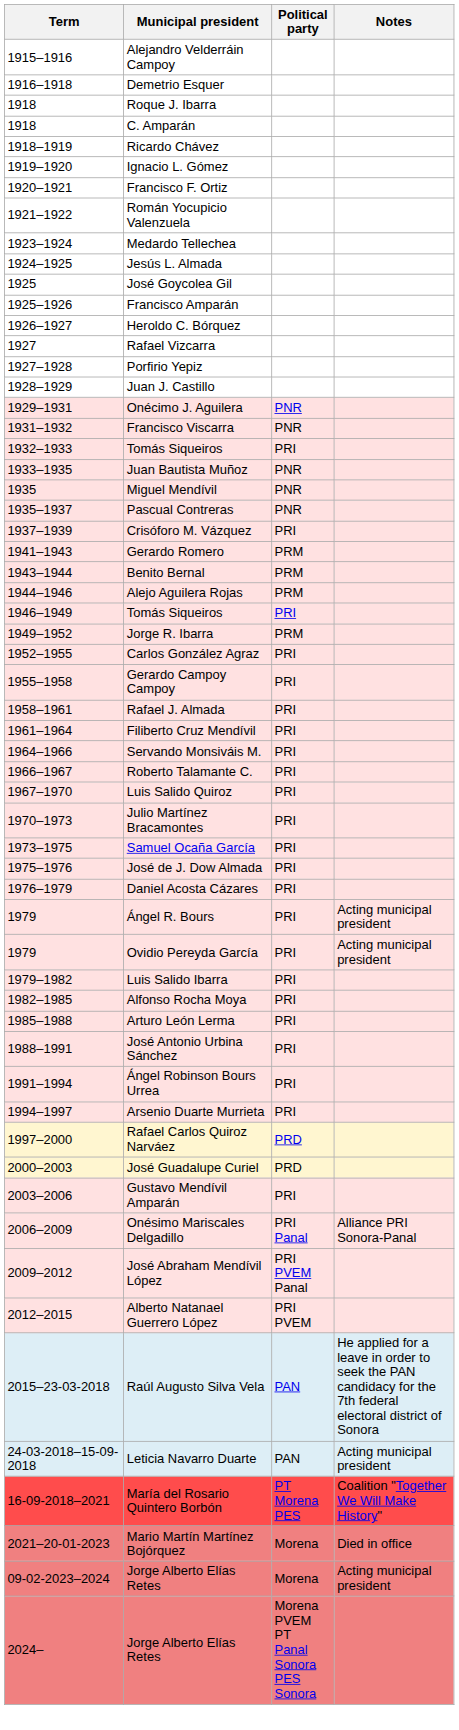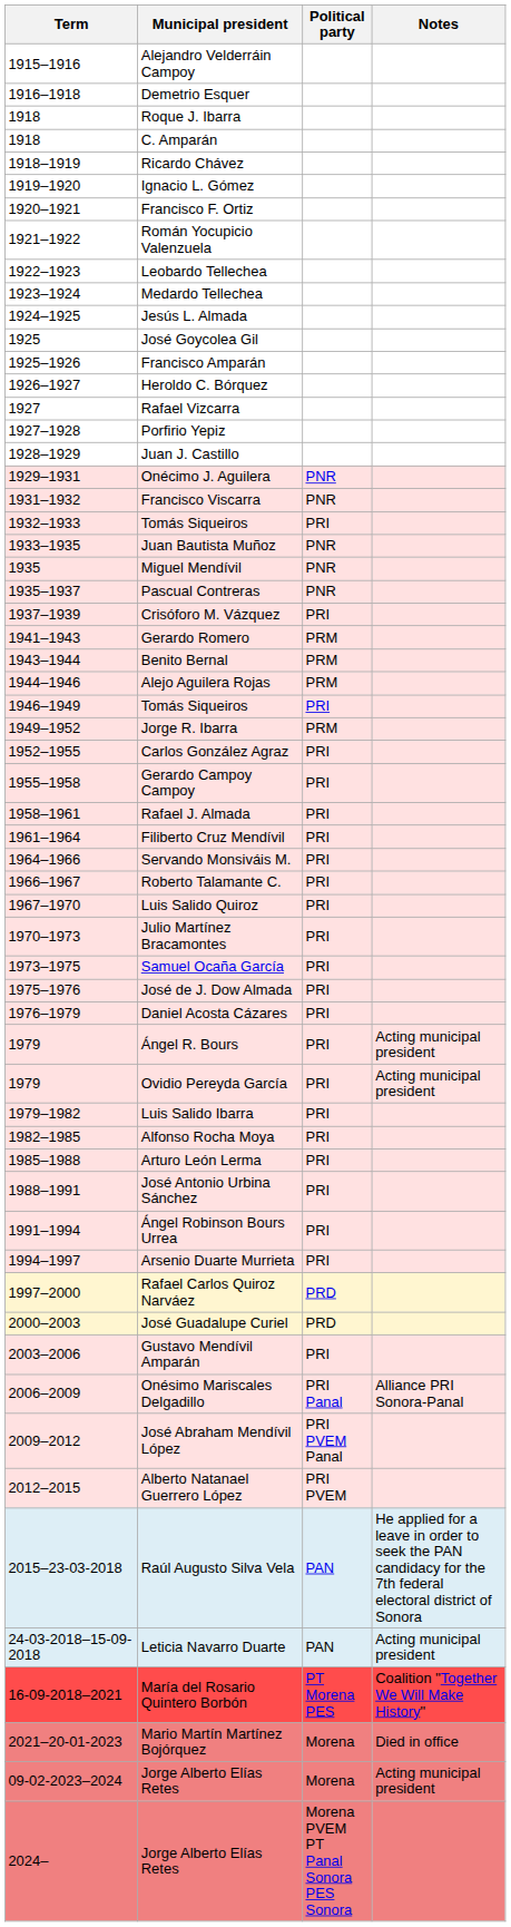+ row: 1922–1923 | Leobardo Tellechea
